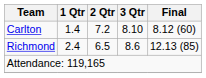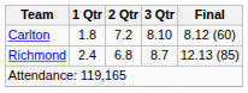Carlton | 1 Qtr: 1.4 -> 1.8
Richmond | 2 Qtr: 6.5 -> 6.8
Richmond | 3 Qtr: 8.6 -> 8.7
